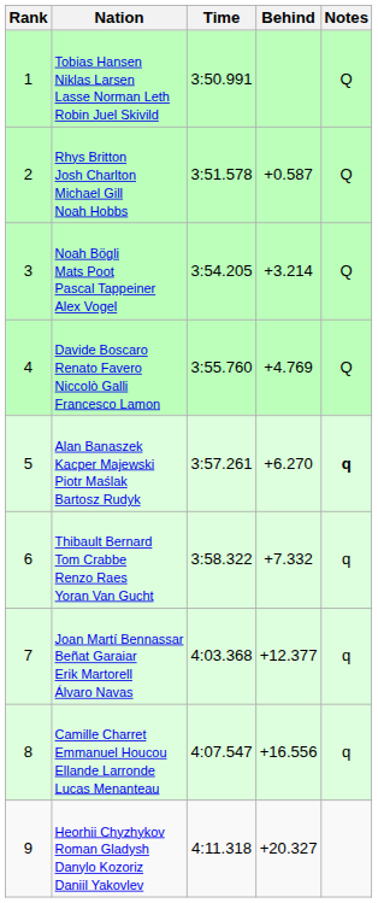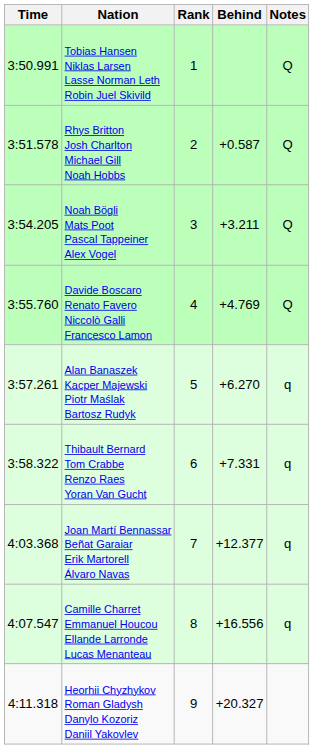columns swapped: Rank <-> Time
Noah Bögli Mats Poot Pascal Tappeiner Alex Vogel | Behind: +3.214 -> +3.211
Alan Banaszek Kacper Majewski Piotr Maślak Bartosz Rudyk | Notes: bold -> normal
Thibault Bernard Tom Crabbe Renzo Raes Yoran Van Gucht | Behind: +7.332 -> +7.331
